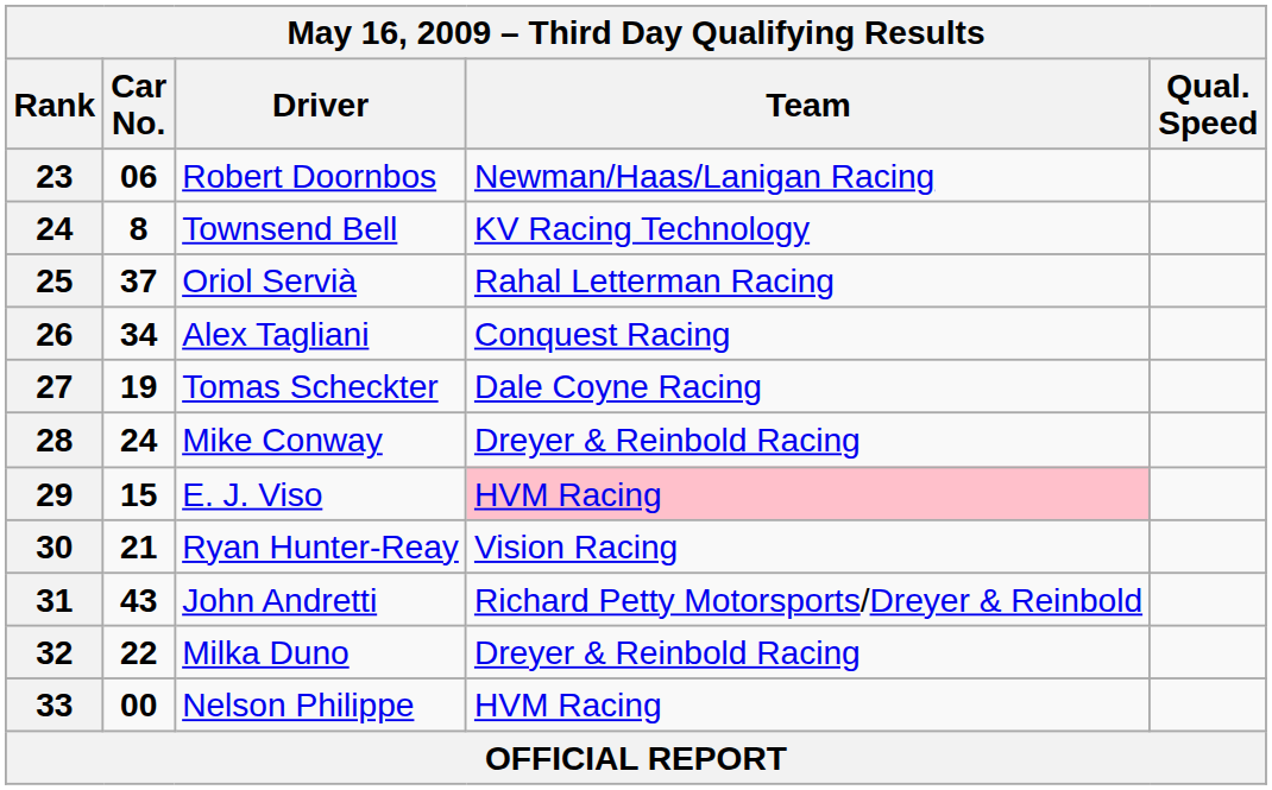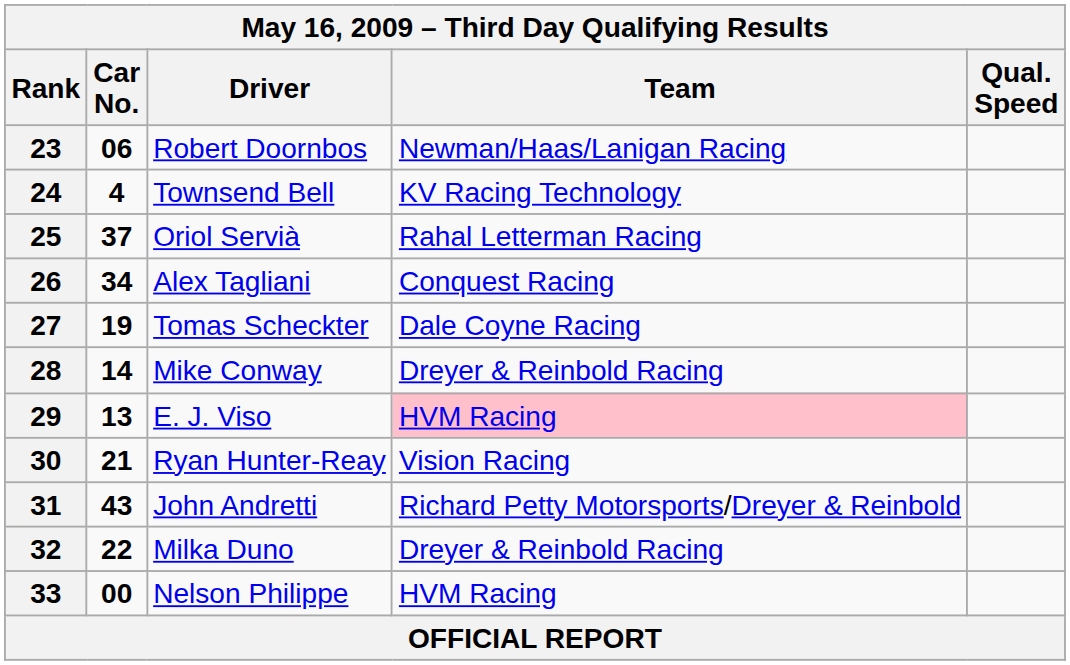Townsend Bell | Car No.: 8 -> 4
Mike Conway | Car No.: 24 -> 14
E. J. Viso | Car No.: 15 -> 13
